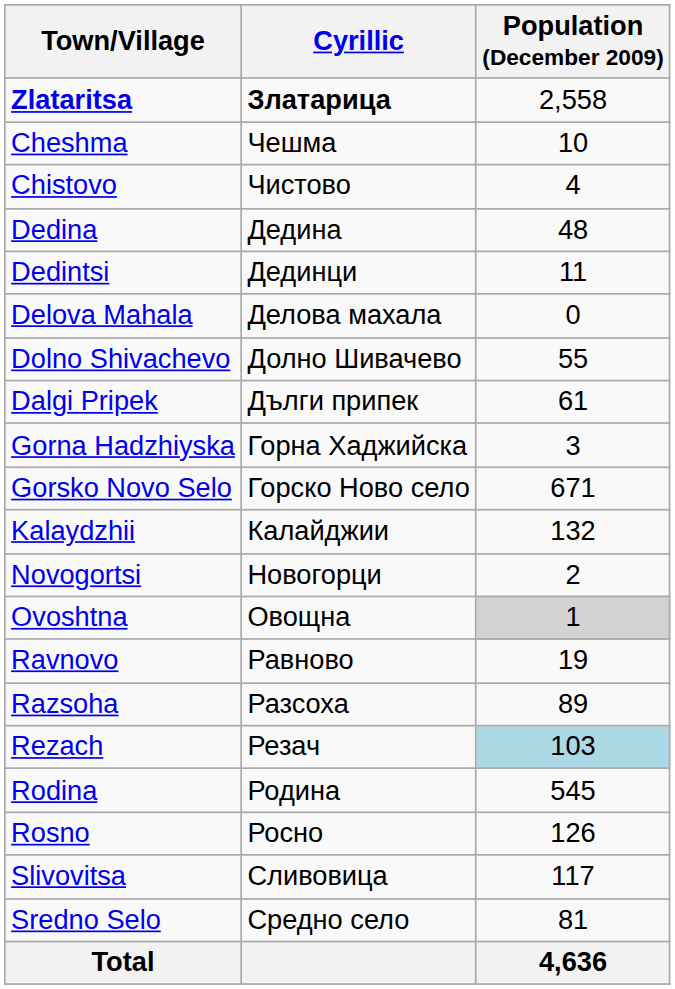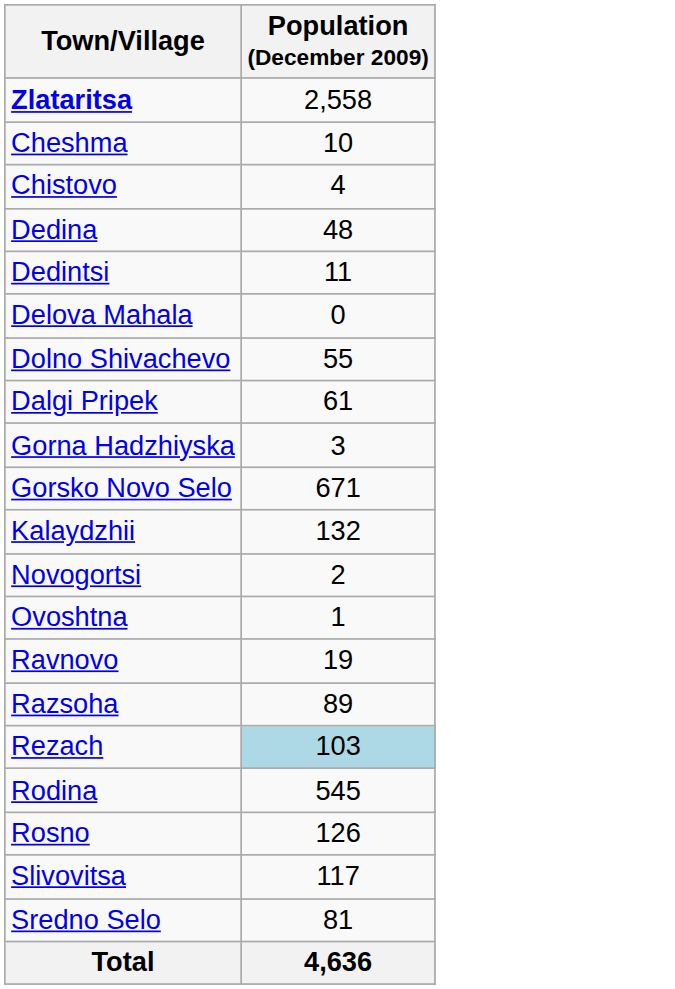- column: Cyrillic | Златарица | Чешма | Чистово | Дедина | Дединци | Делова махала | Долно Шивачево | Дълги припек | Горна Хаджийска | Горско Ново село | Калайджии | Новогорци | Овощна | Равново | Разсоха | Резач | Родина | Росно | Сливовица | Средно село
Ovoshtna | Population (December 2009): lightgrey background -> no background
